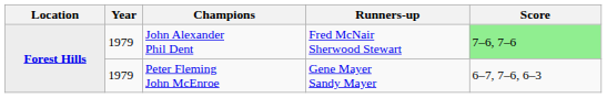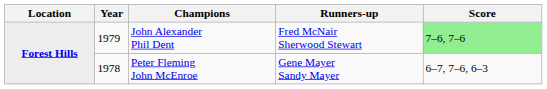Peter Fleming John McEnroe | Year: 1979 -> 1978
